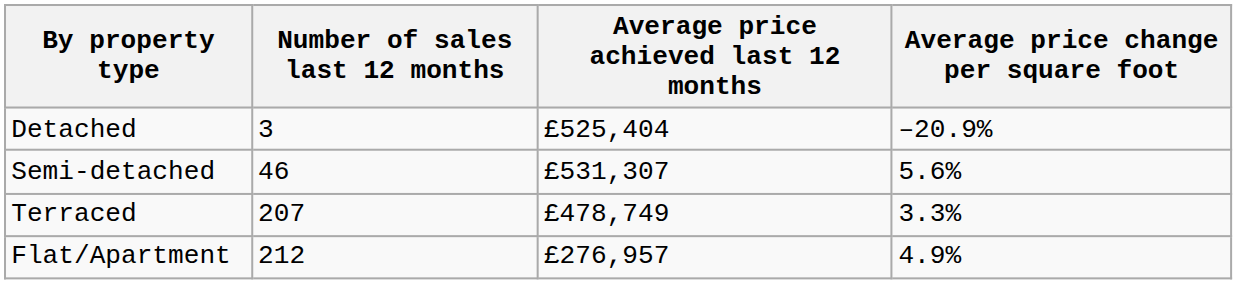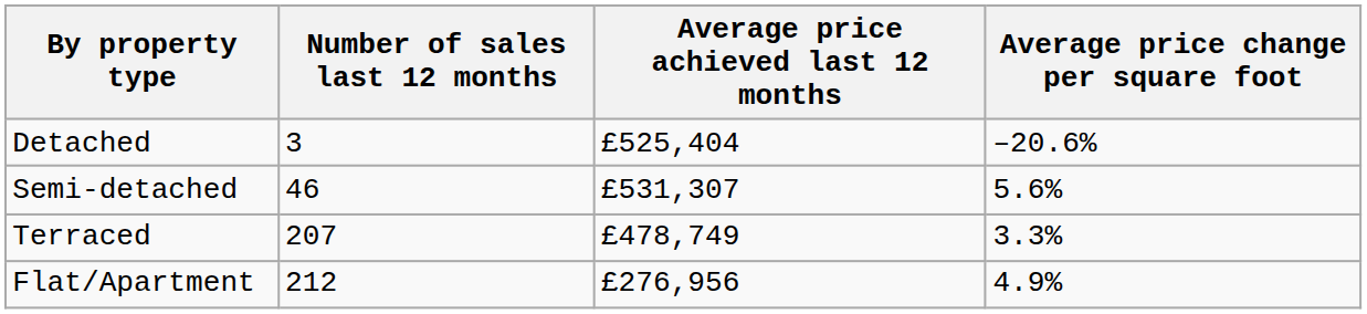Detached | Average price change per square foot: –20.9% -> –20.6%
Flat/Apartment | Average price achieved last 12 months: £276,957 -> £276,956
